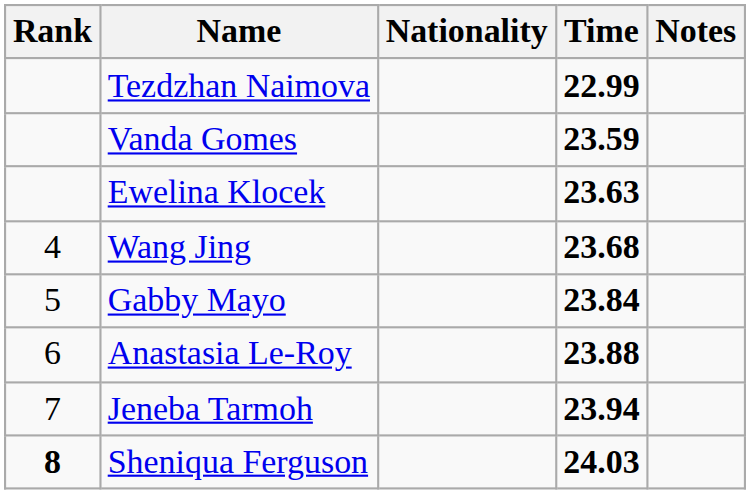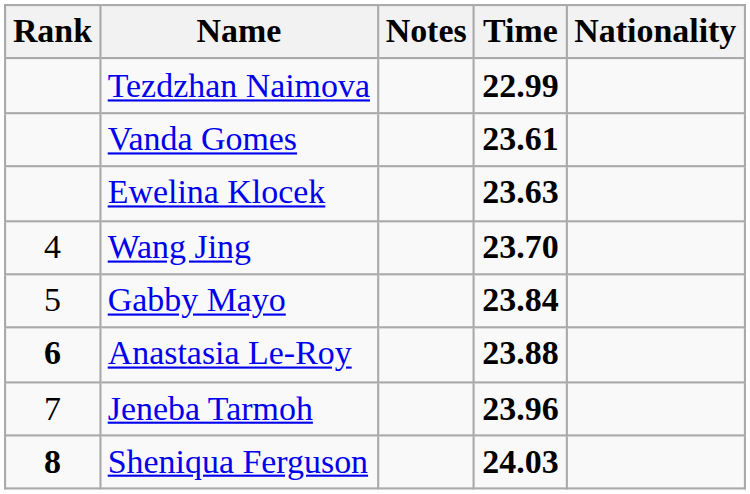columns swapped: Nationality <-> Notes
Vanda Gomes | Time: 23.59 -> 23.61
Wang Jing | Time: 23.68 -> 23.70
Anastasia Le-Roy | Rank: normal -> bold
Jeneba Tarmoh | Time: 23.94 -> 23.96
